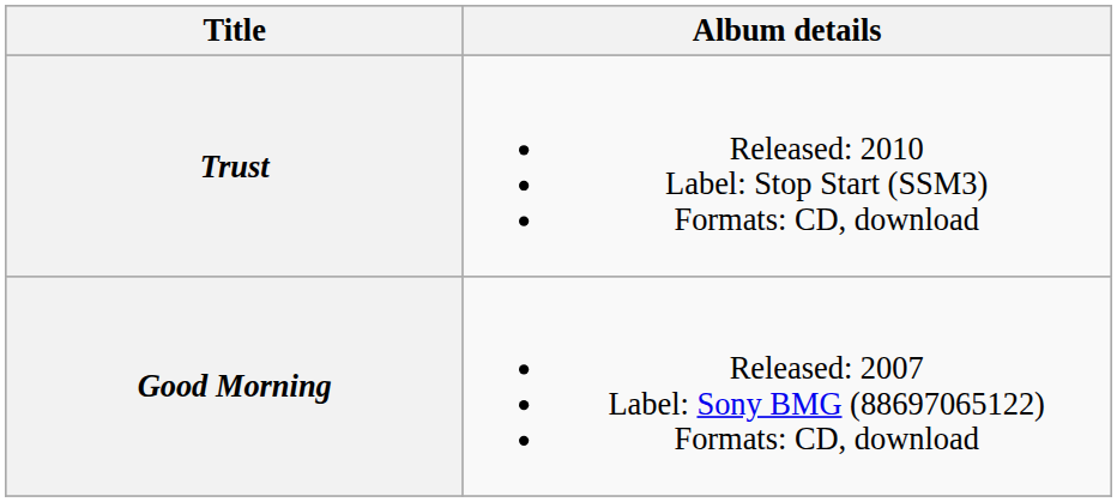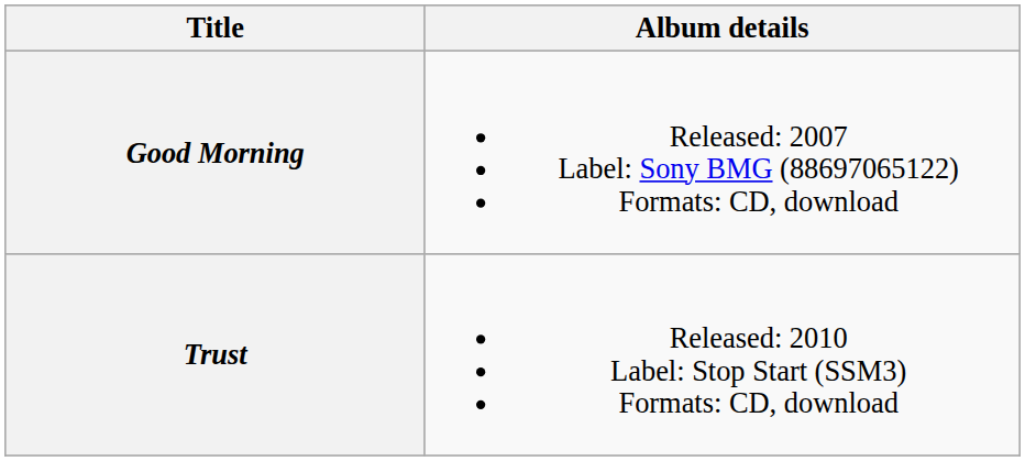rows swapped: Good Morning <-> Trust
